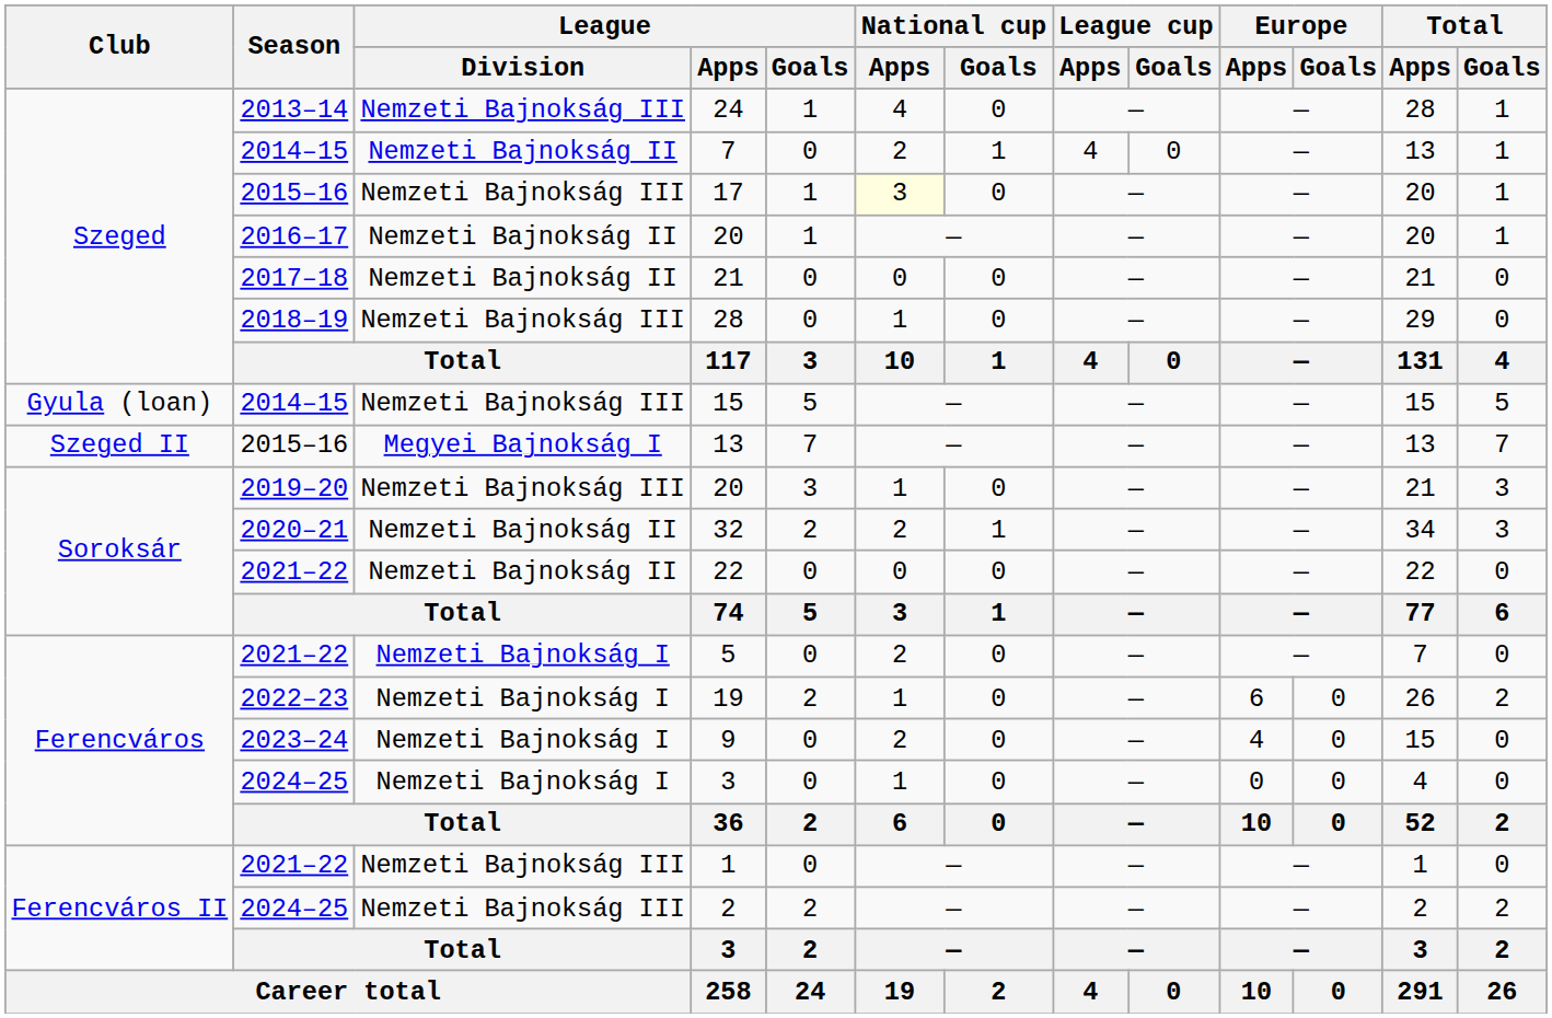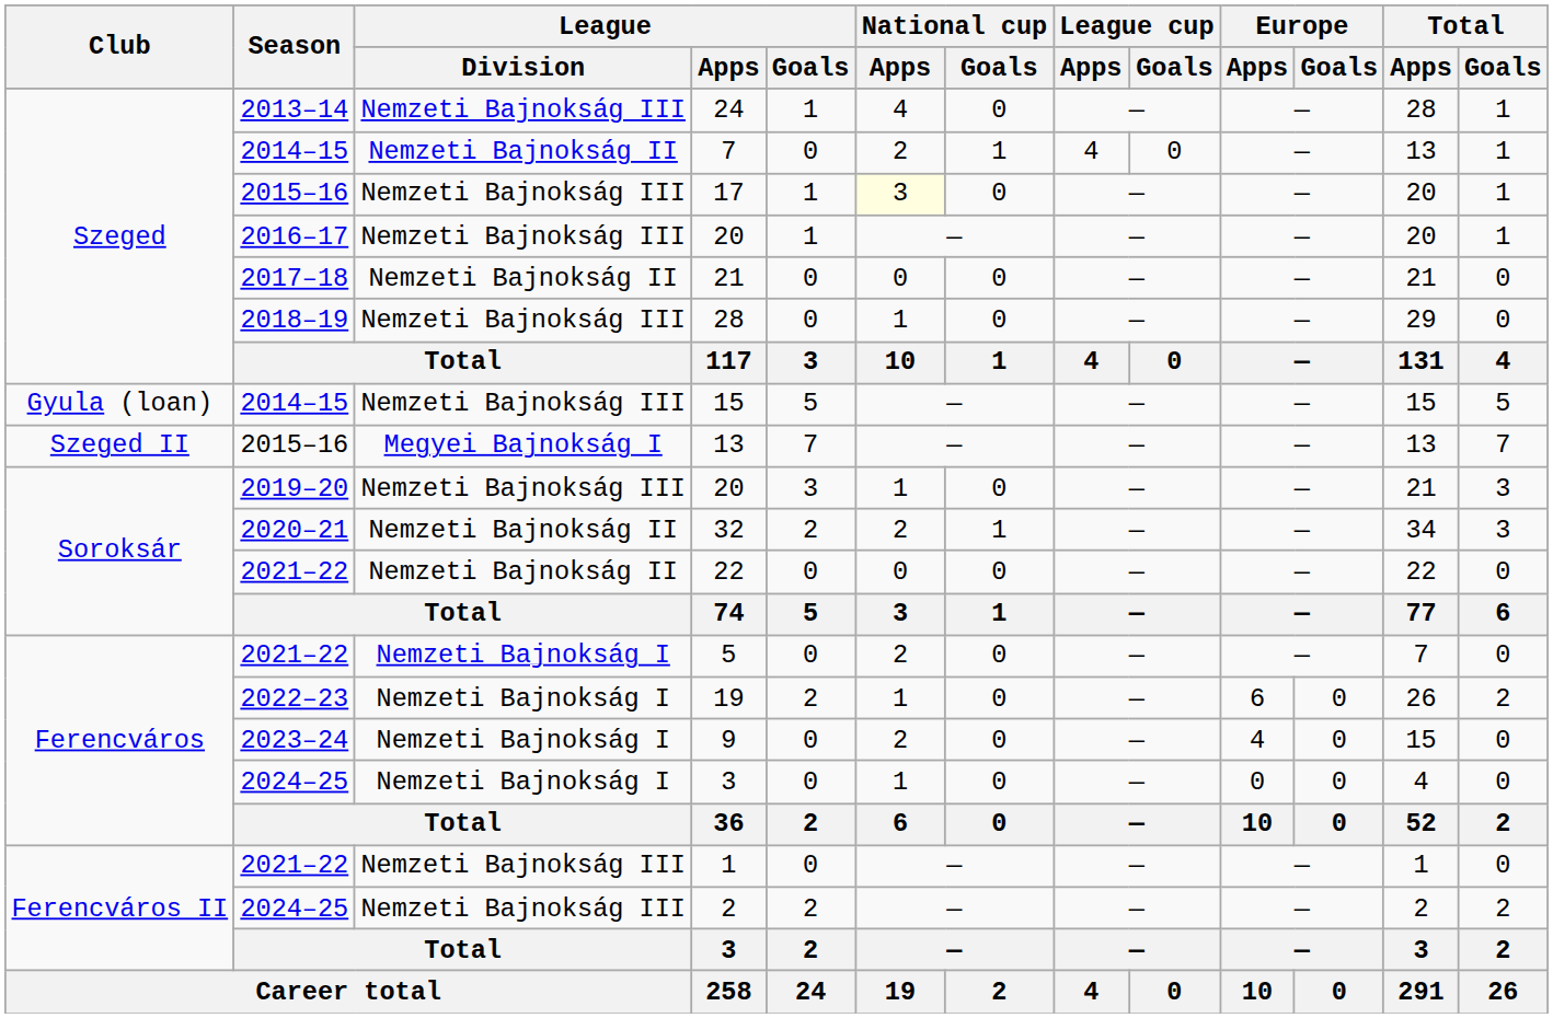2016–17 / 20 | League / Division: Nemzeti Bajnokság II -> Nemzeti Bajnokság III
